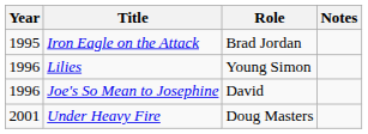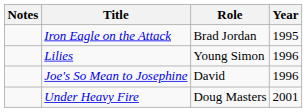columns swapped: Year <-> Notes
